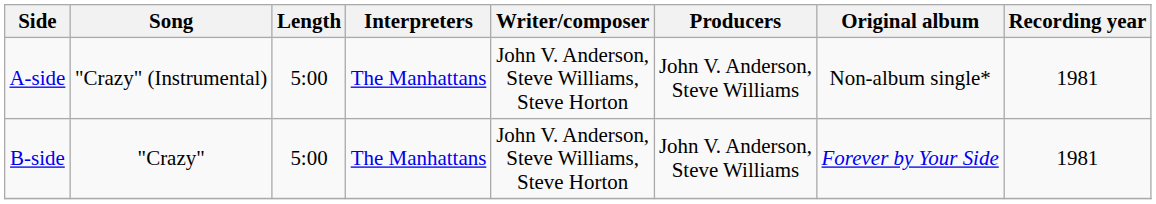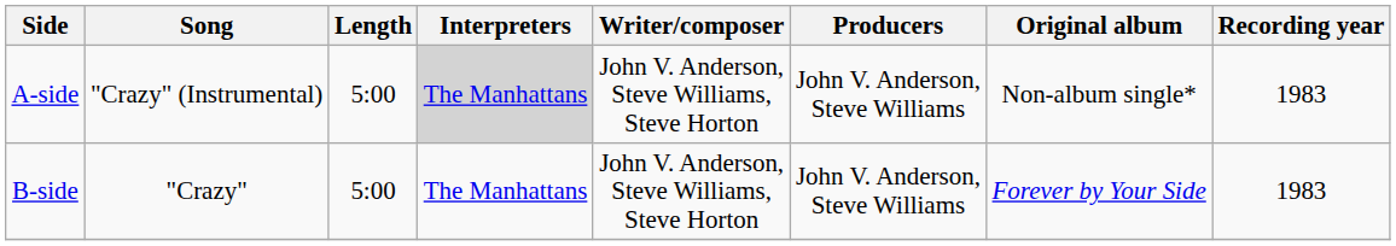A-side | Interpreters: no background -> lightgrey background
A-side | Recording year: 1981 -> 1983
B-side | Recording year: 1981 -> 1983
